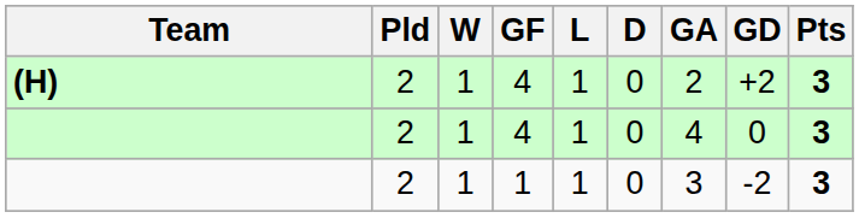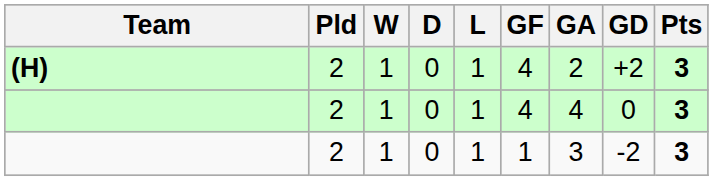columns swapped: D <-> GF
